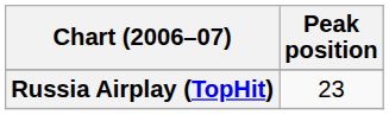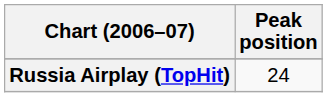Russia Airplay (TopHit) | Peak position: 23 -> 24
